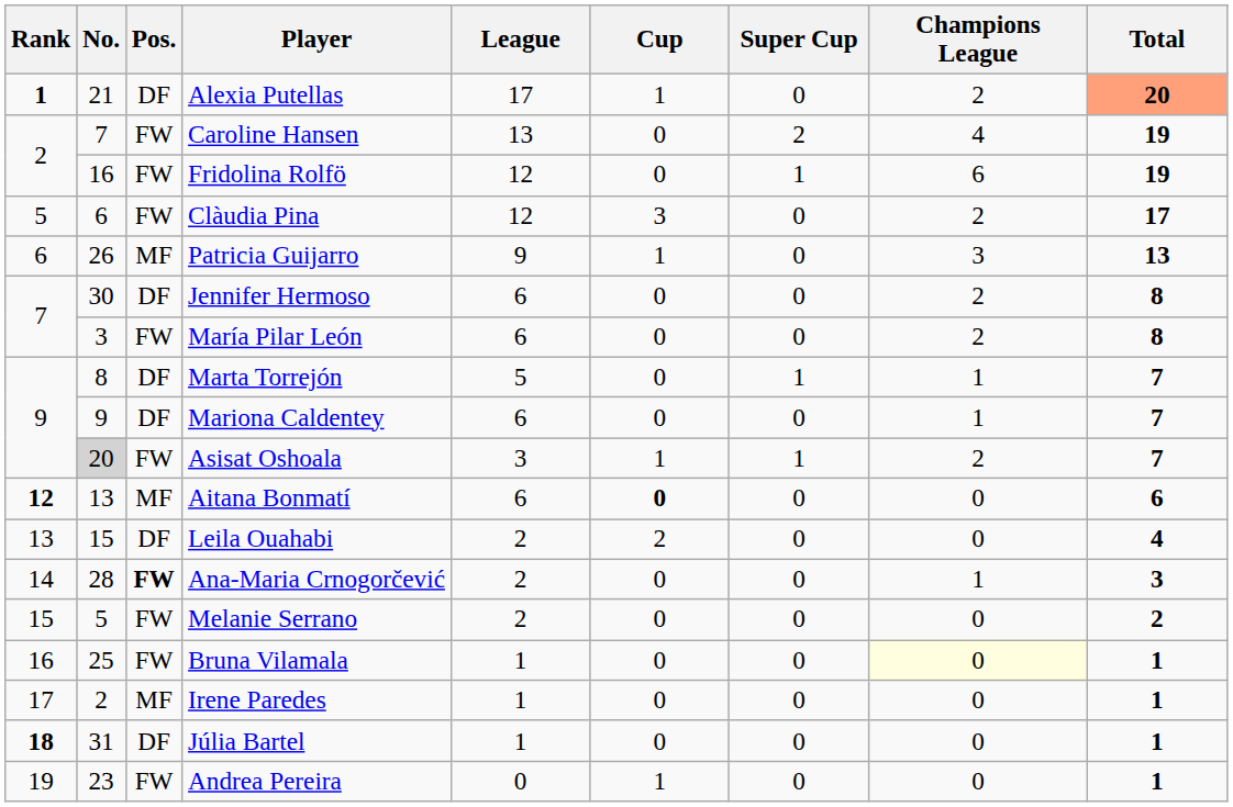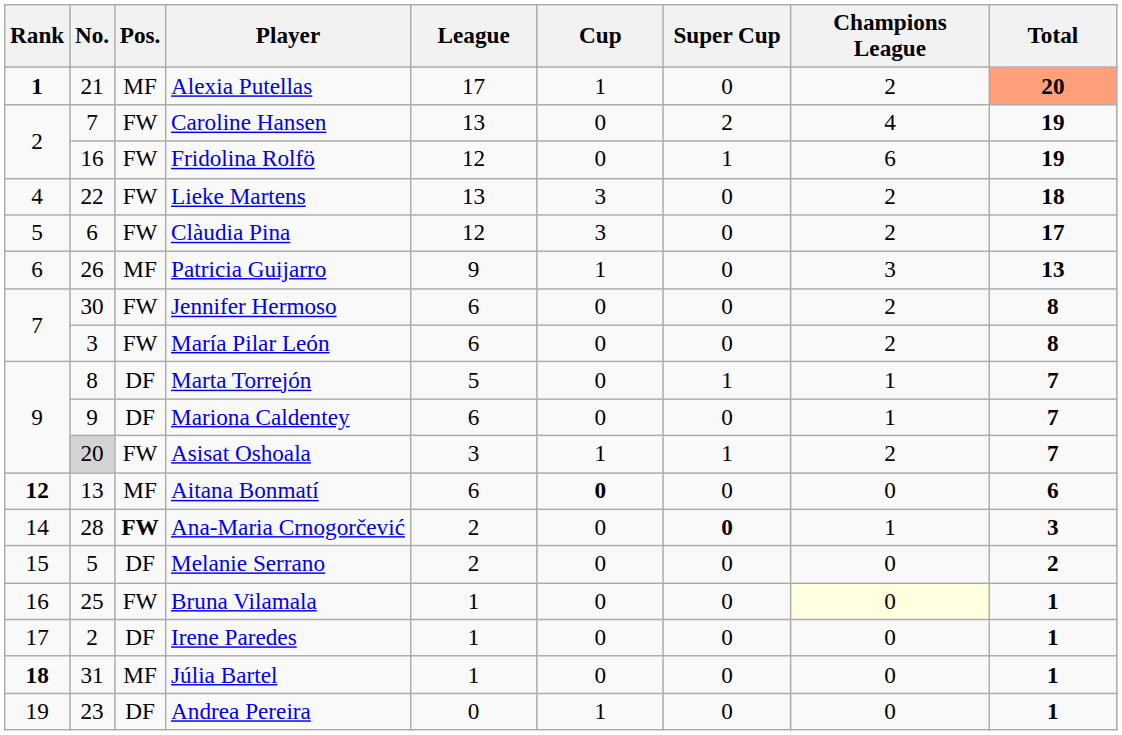Alexia Putellas | Pos.: DF -> MF
+ row: 4 | 22 | FW | Lieke Martens | 13 | 3 | 0 | 2 | 18
Jennifer Hermoso | Pos.: DF -> FW
- row: 13 | 15 | DF | Leila Ouahabi | 2 | 2 | 0 | 0 | 4
Ana-Maria Crnogorčević | Super Cup: normal -> bold
Melanie Serrano | Pos.: FW -> DF
Irene Paredes | Pos.: MF -> DF
Júlia Bartel | Pos.: DF -> MF
Andrea Pereira | Pos.: FW -> DF
